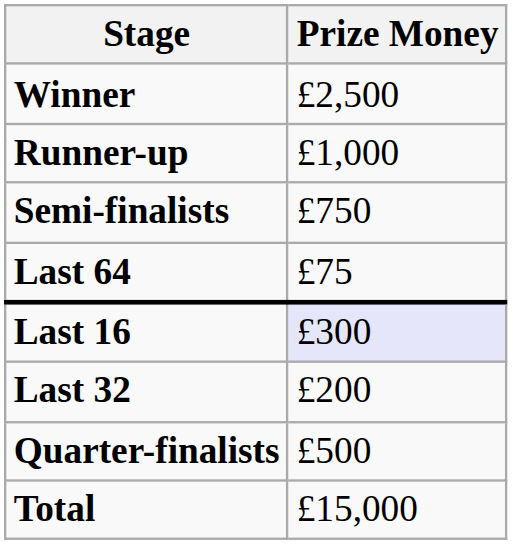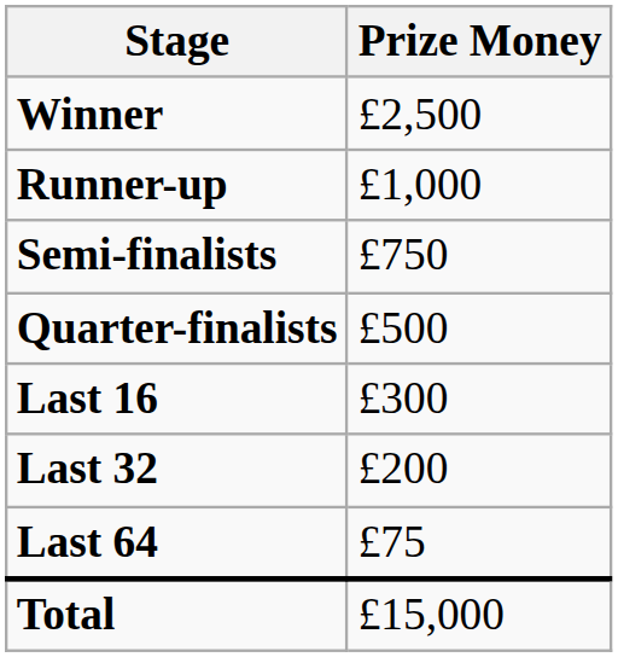rows swapped: Quarter-finalists <-> Last 64
Last 16 | Prize Money: lavender background -> no background
